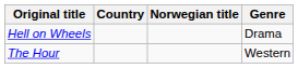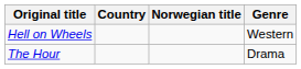Hell on Wheels | Genre: Drama -> Western
The Hour | Genre: Western -> Drama
